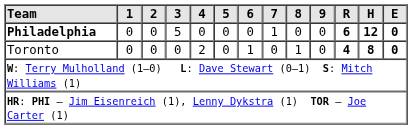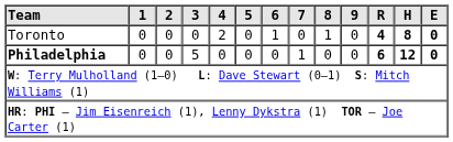rows swapped: Philadelphia <-> Toronto
